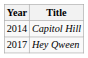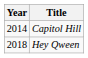Hey Qween | Year: 2017 -> 2018
